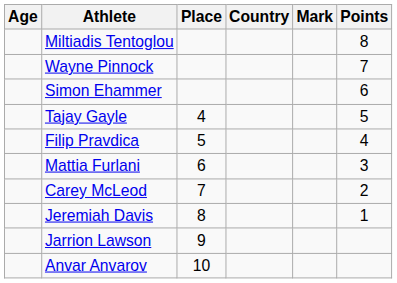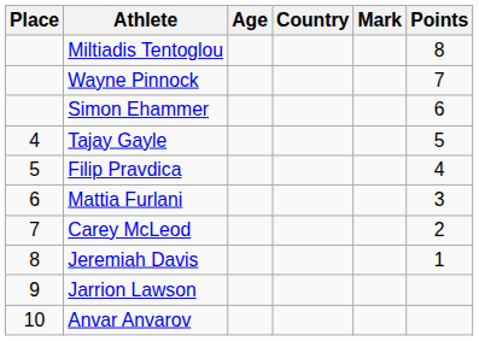columns swapped: Place <-> Age
